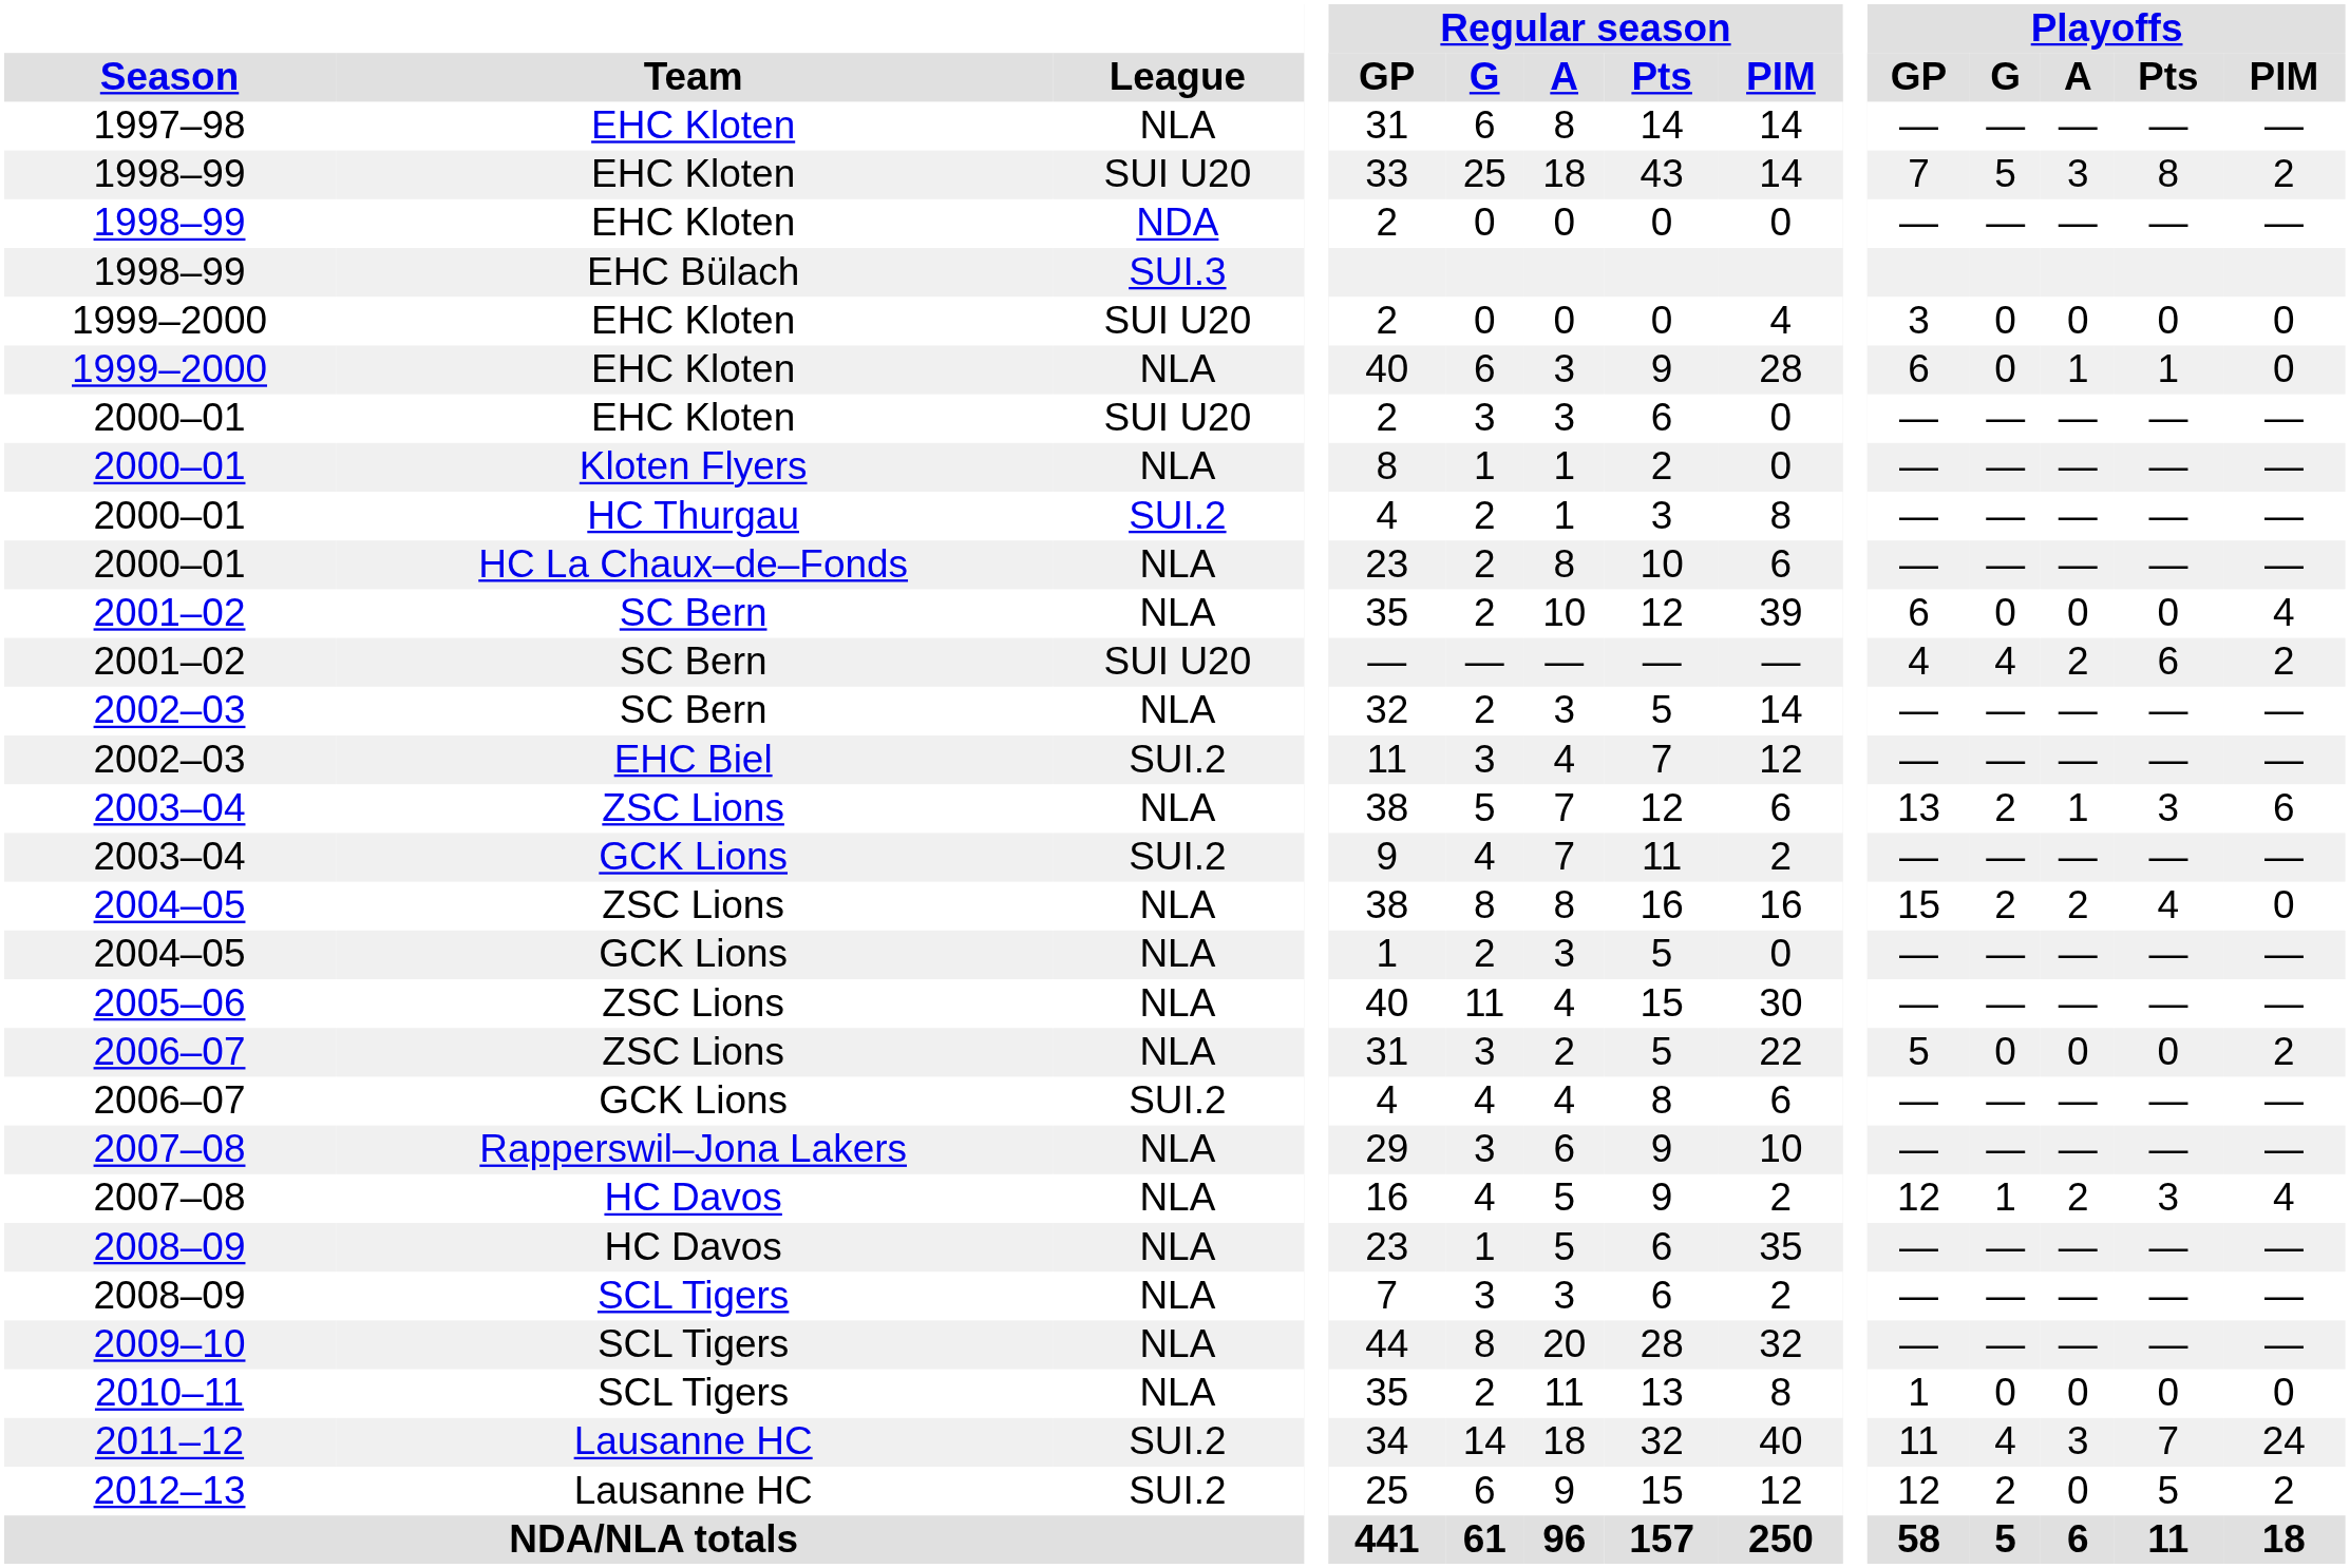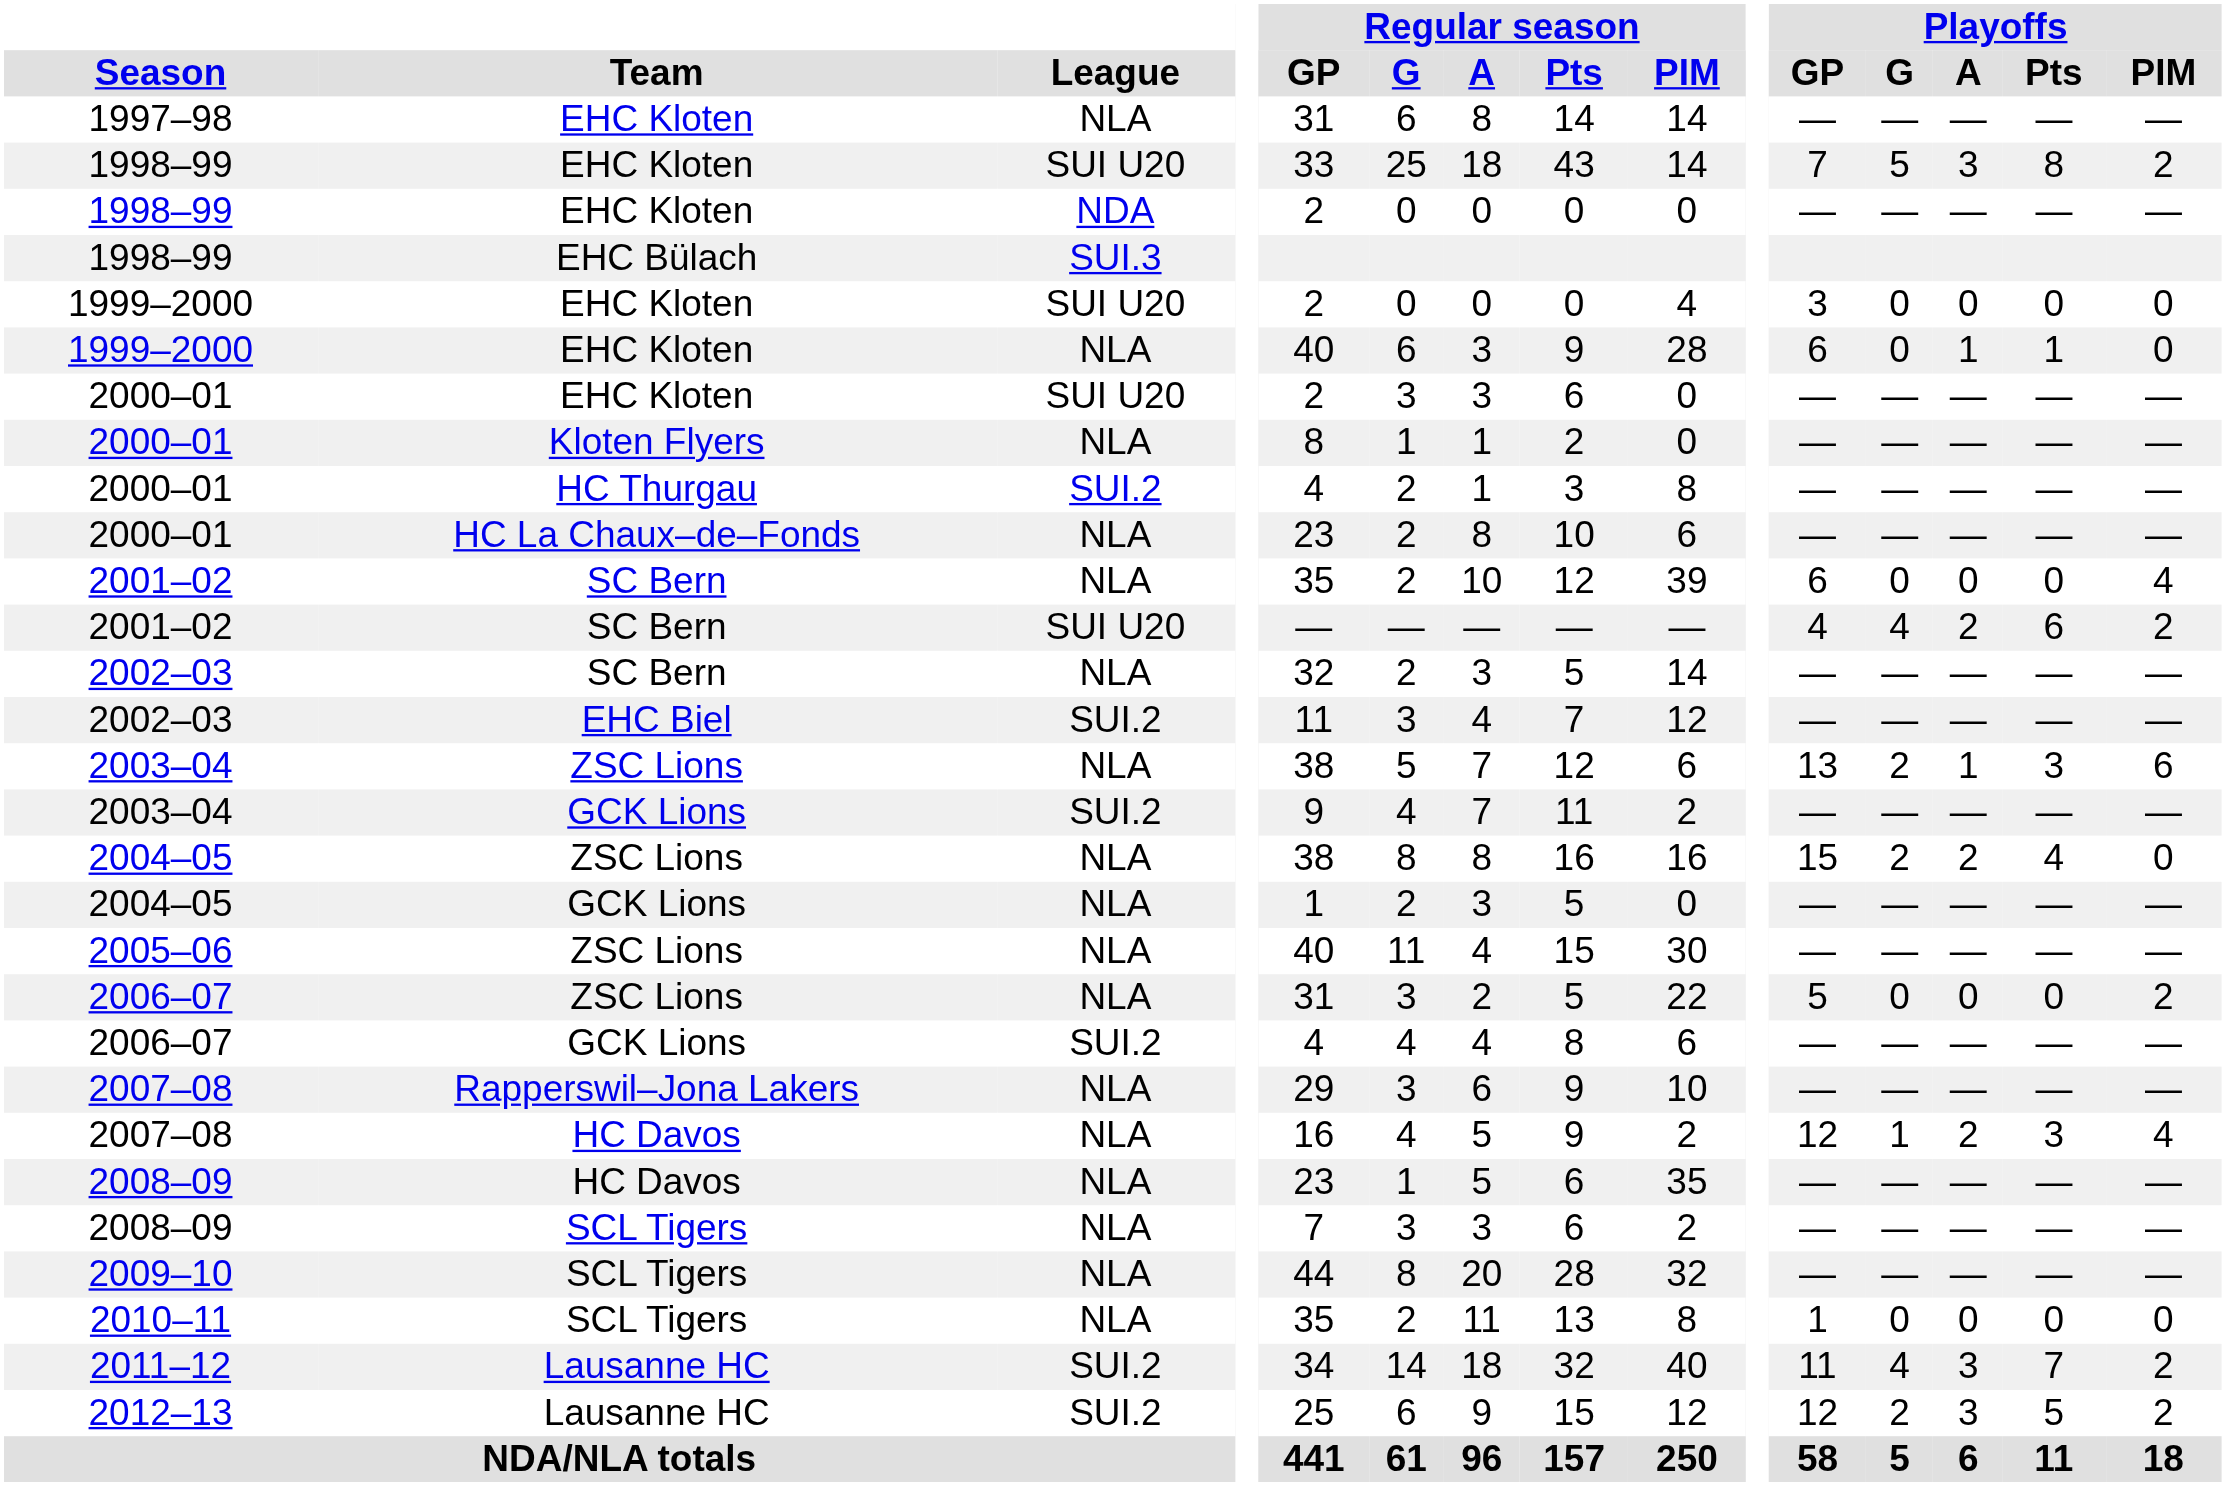2011–12 | Playoffs / PIM: 24 -> 2
2012–13 | Playoffs / A: 0 -> 3
